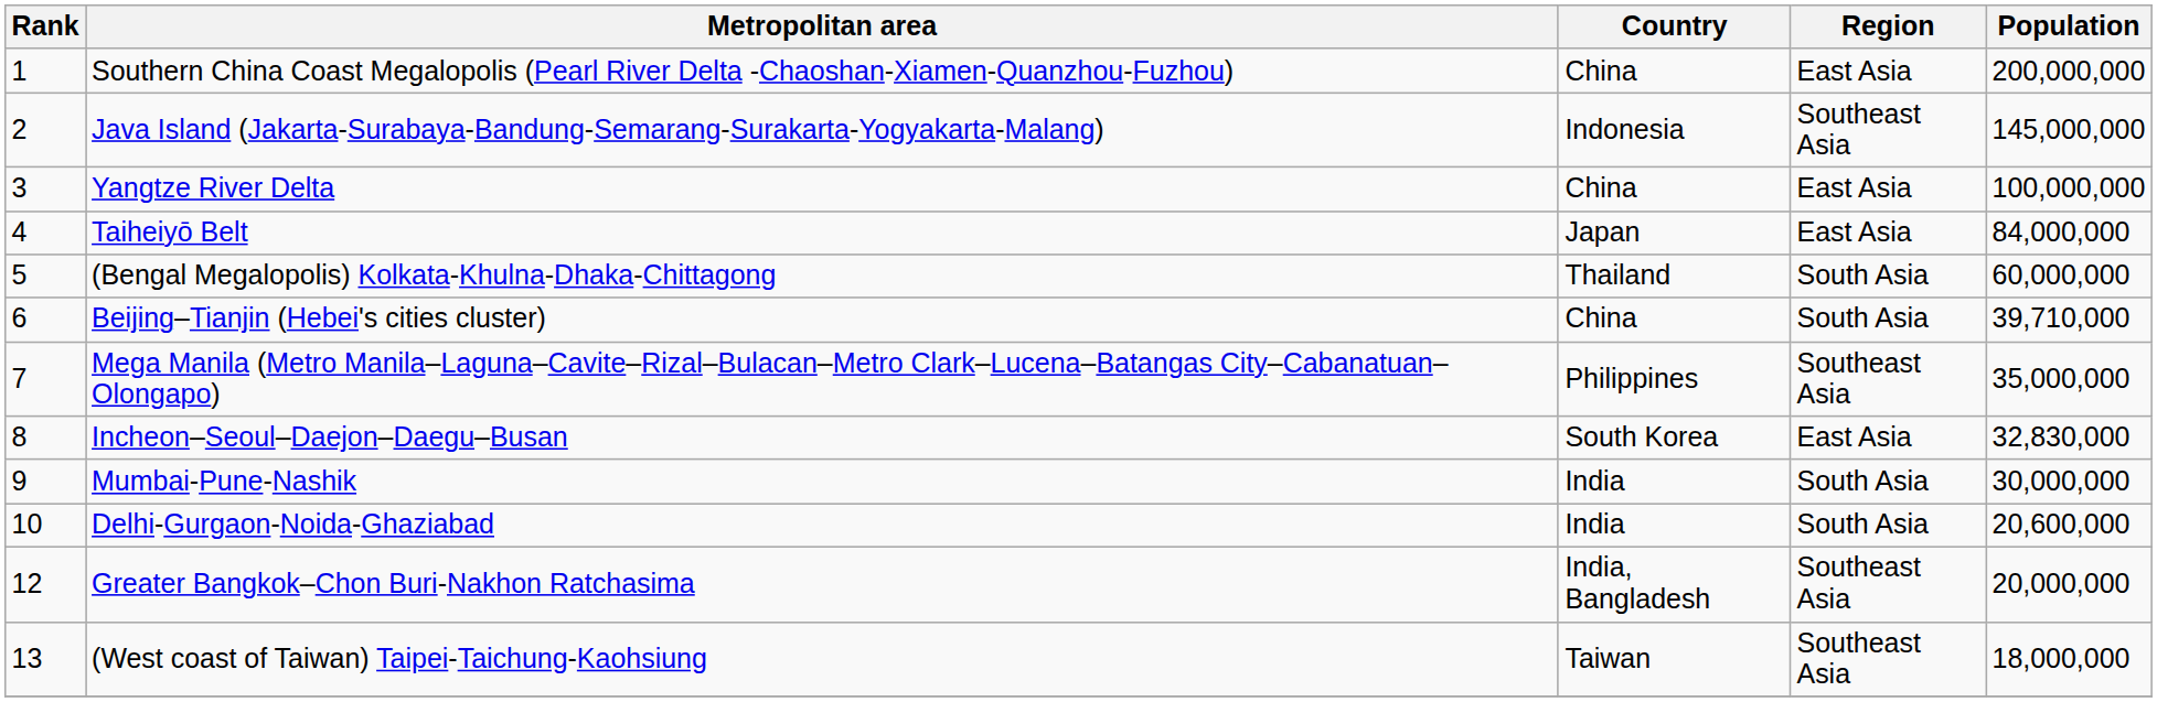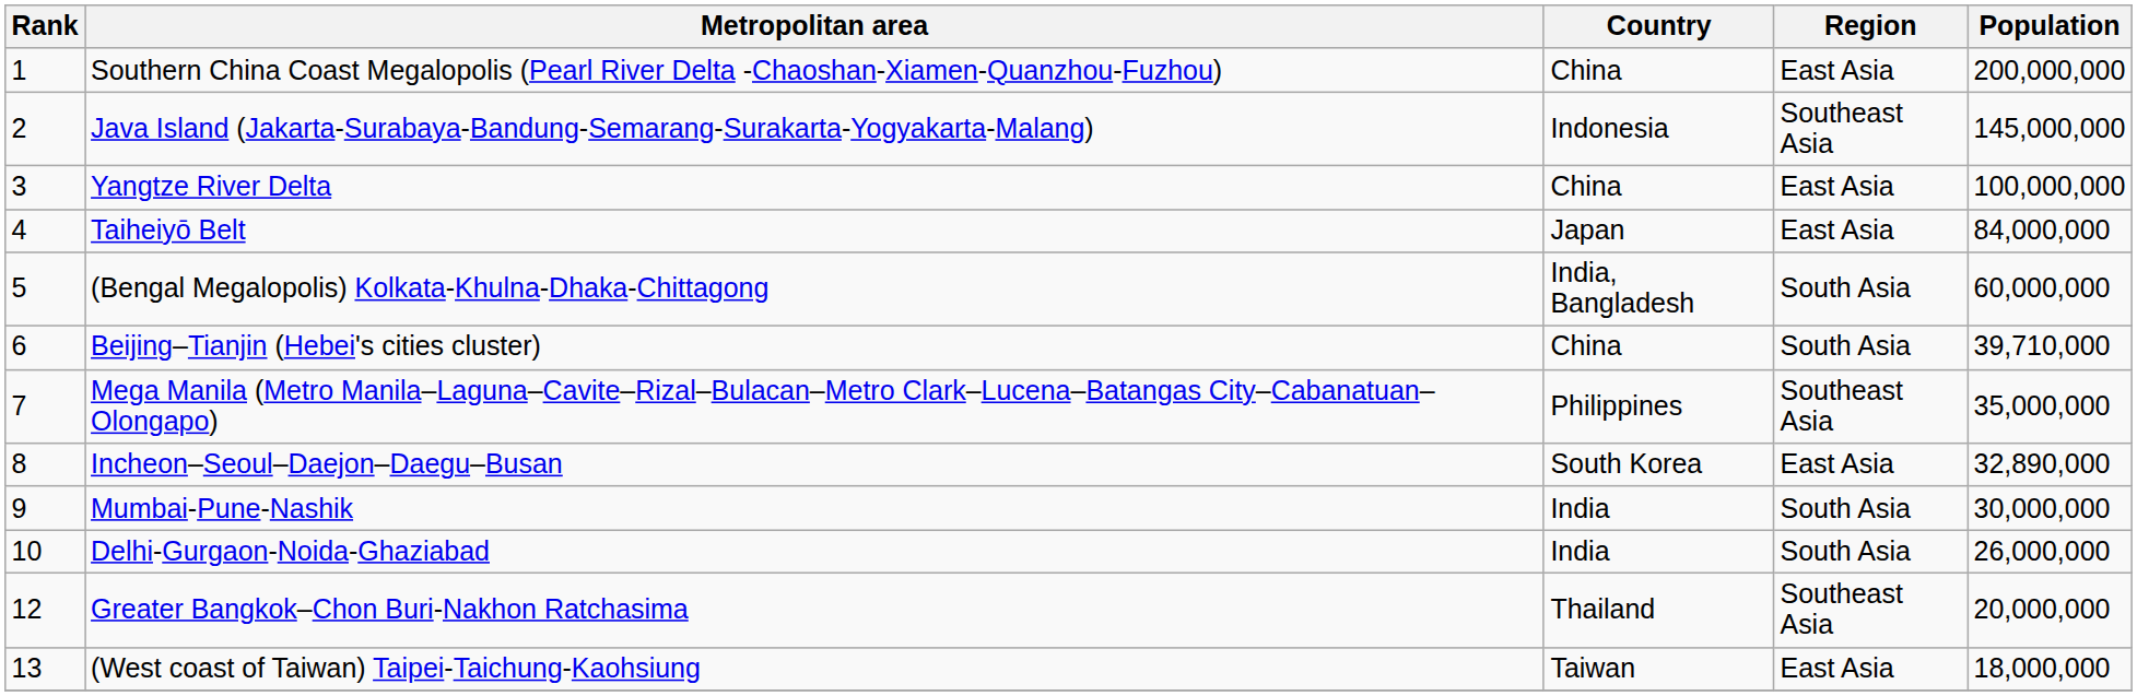(Bengal Megalopolis) Kolkata-Khulna-Dhaka-Chittagong | Country: Thailand -> India, Bangladesh
Incheon–Seoul–Daejon–Daegu–Busan | Population: 32,830,000 -> 32,890,000
Delhi-Gurgaon-Noida-Ghaziabad | Population: 20,600,000 -> 26,000,000
Greater Bangkok–Chon Buri-Nakhon Ratchasima | Country: India, Bangladesh -> Thailand
(West coast of Taiwan) Taipei-Taichung-Kaohsiung | Region: Southeast Asia -> East Asia
